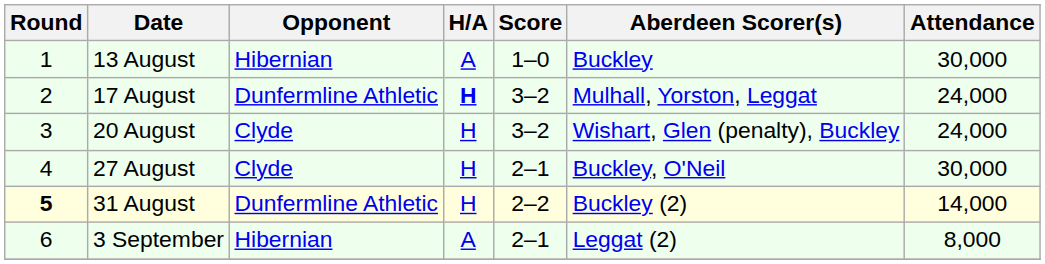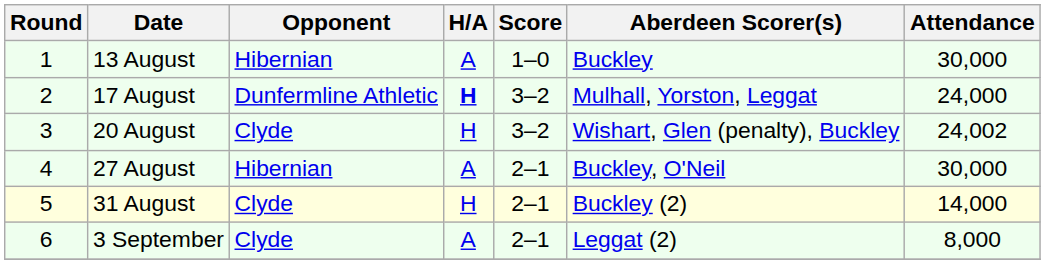20 August | Attendance: 24,000 -> 24,002
27 August | Opponent: Clyde -> Hibernian
27 August | H/A: H -> A
31 August | Round: bold -> normal
31 August | Opponent: Dunfermline Athletic -> Clyde
31 August | Score: 2–2 -> 2–1
3 September | Opponent: Hibernian -> Clyde
